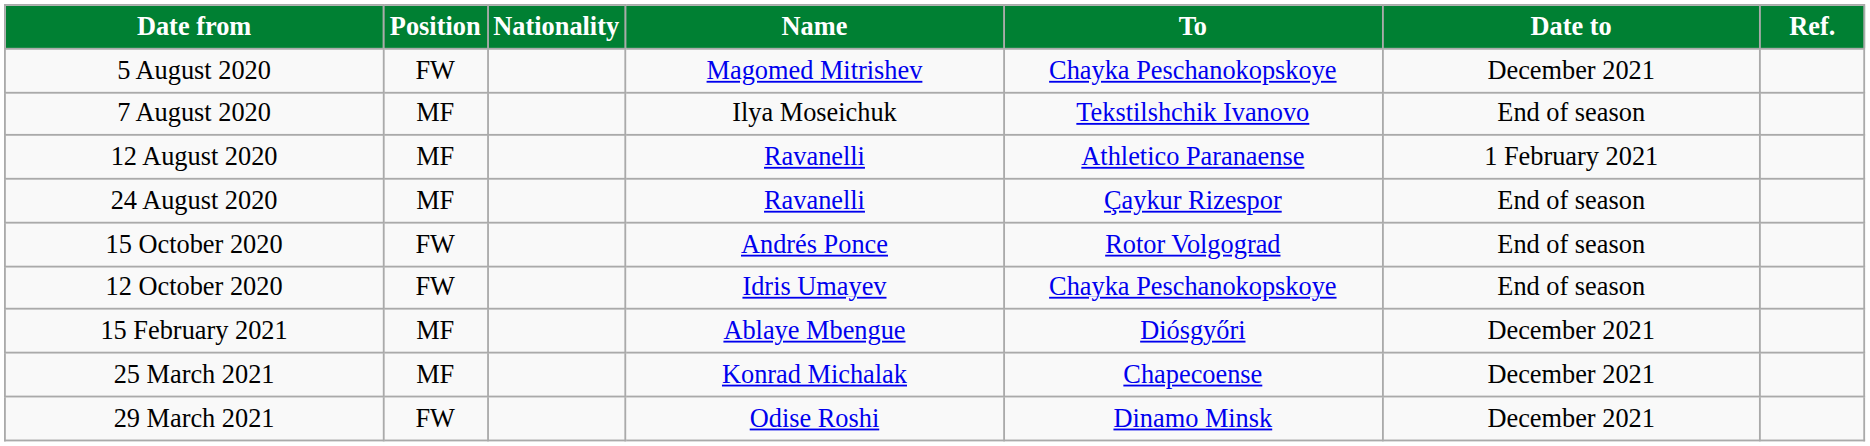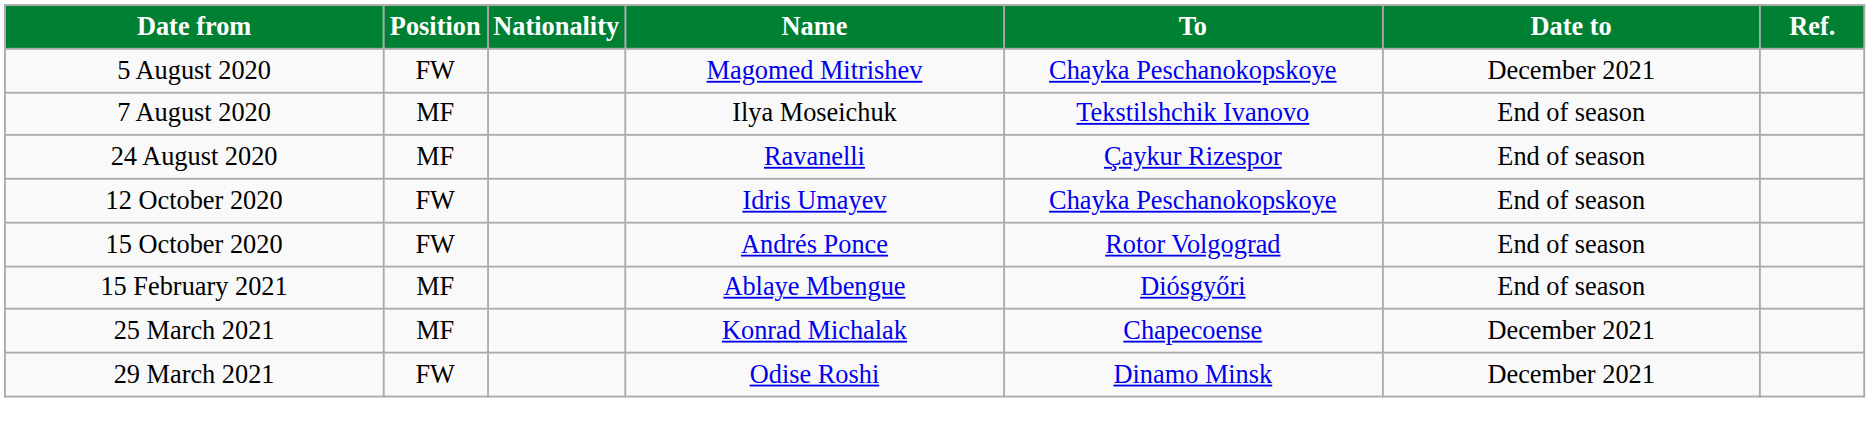- row: 12 August 2020 | MF | Ravanelli | Athletico Paranaense | 1 February 2021
rows swapped: 12 October 2020 <-> 15 October 2020
15 February 2021 | Date to: December 2021 -> End of season
